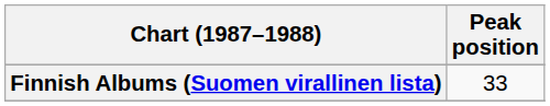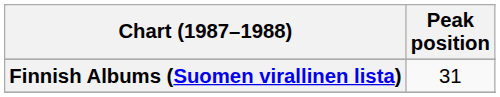Finnish Albums (Suomen virallinen lista) | Peak position: 33 -> 31
